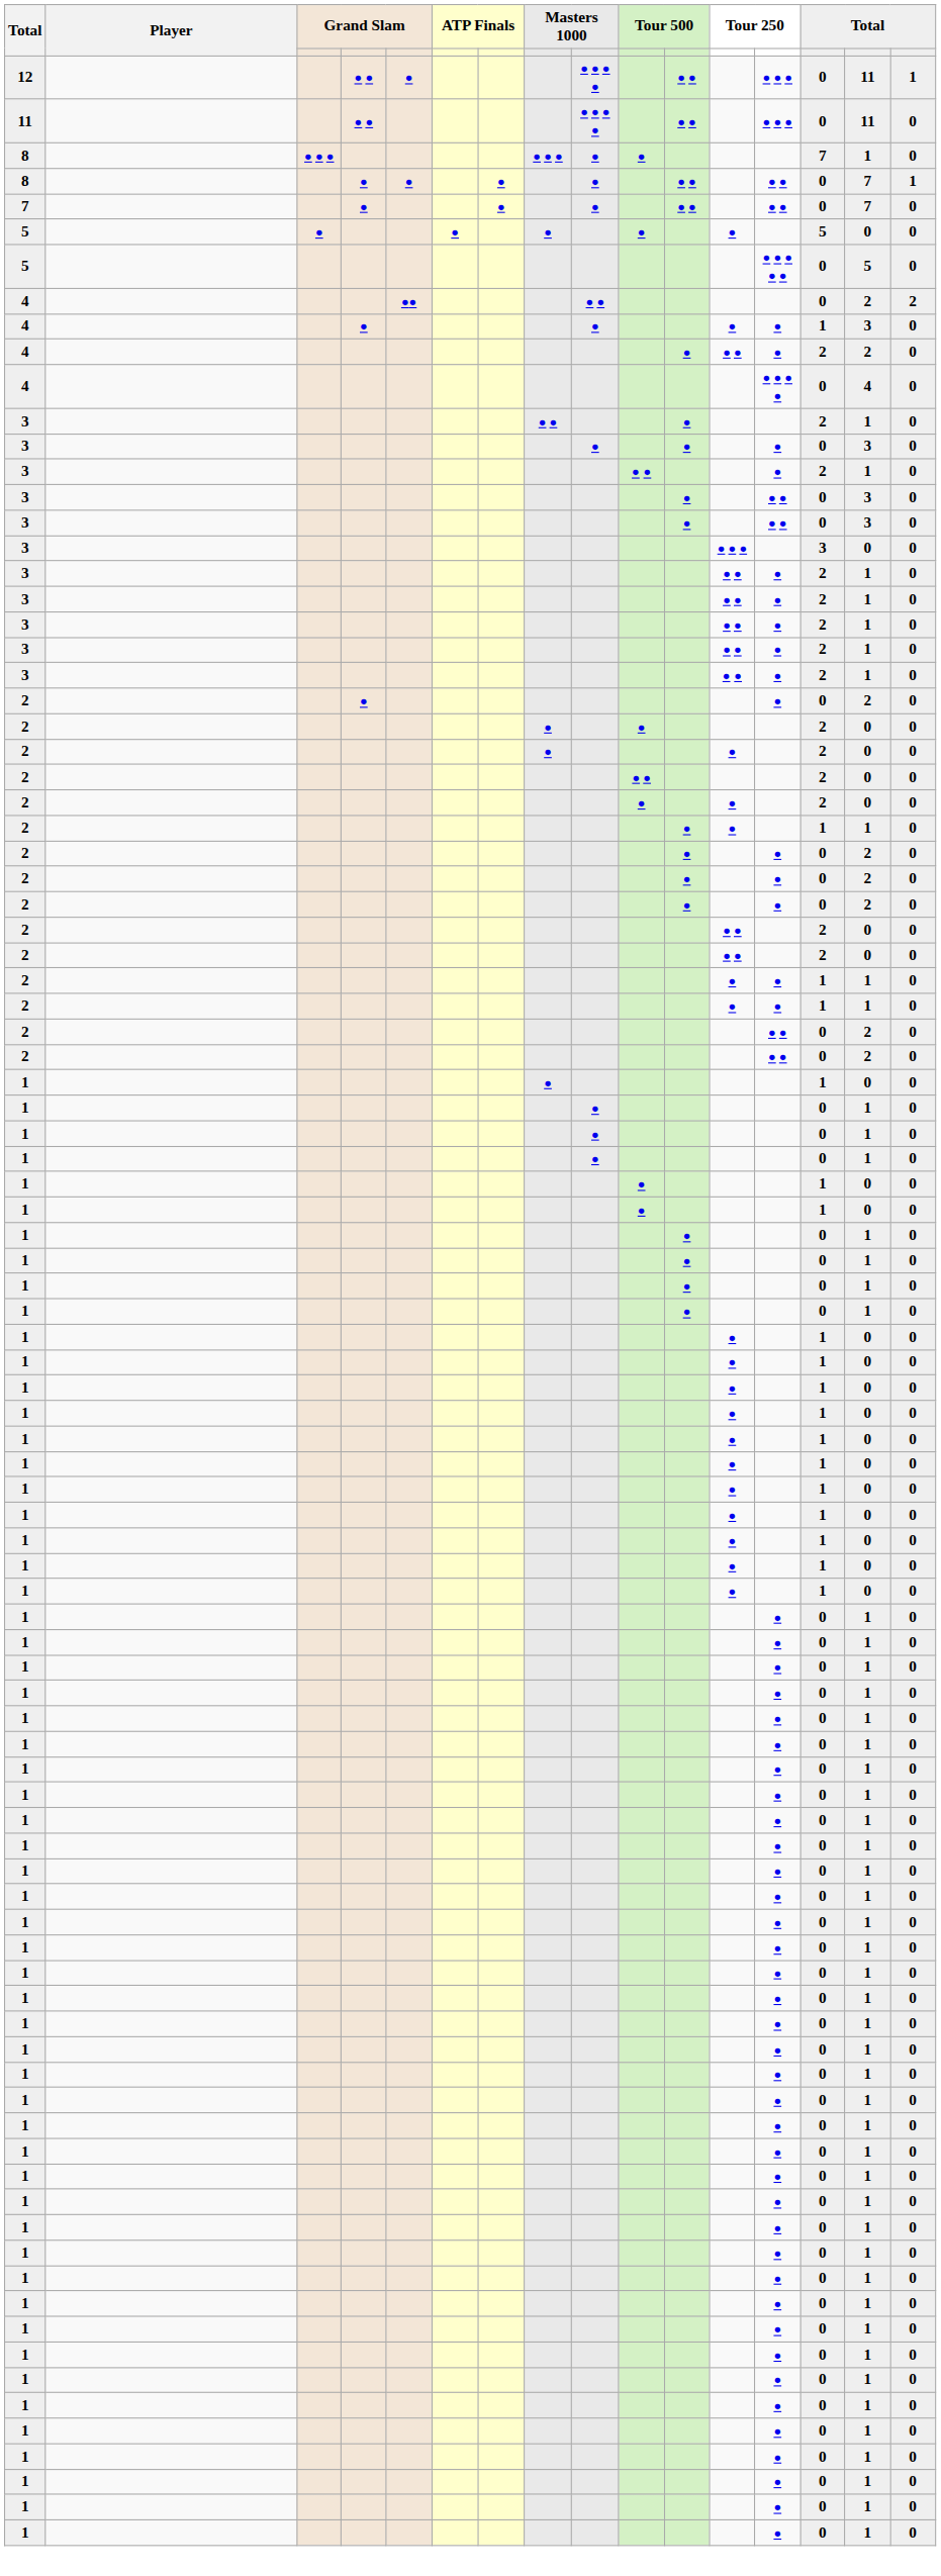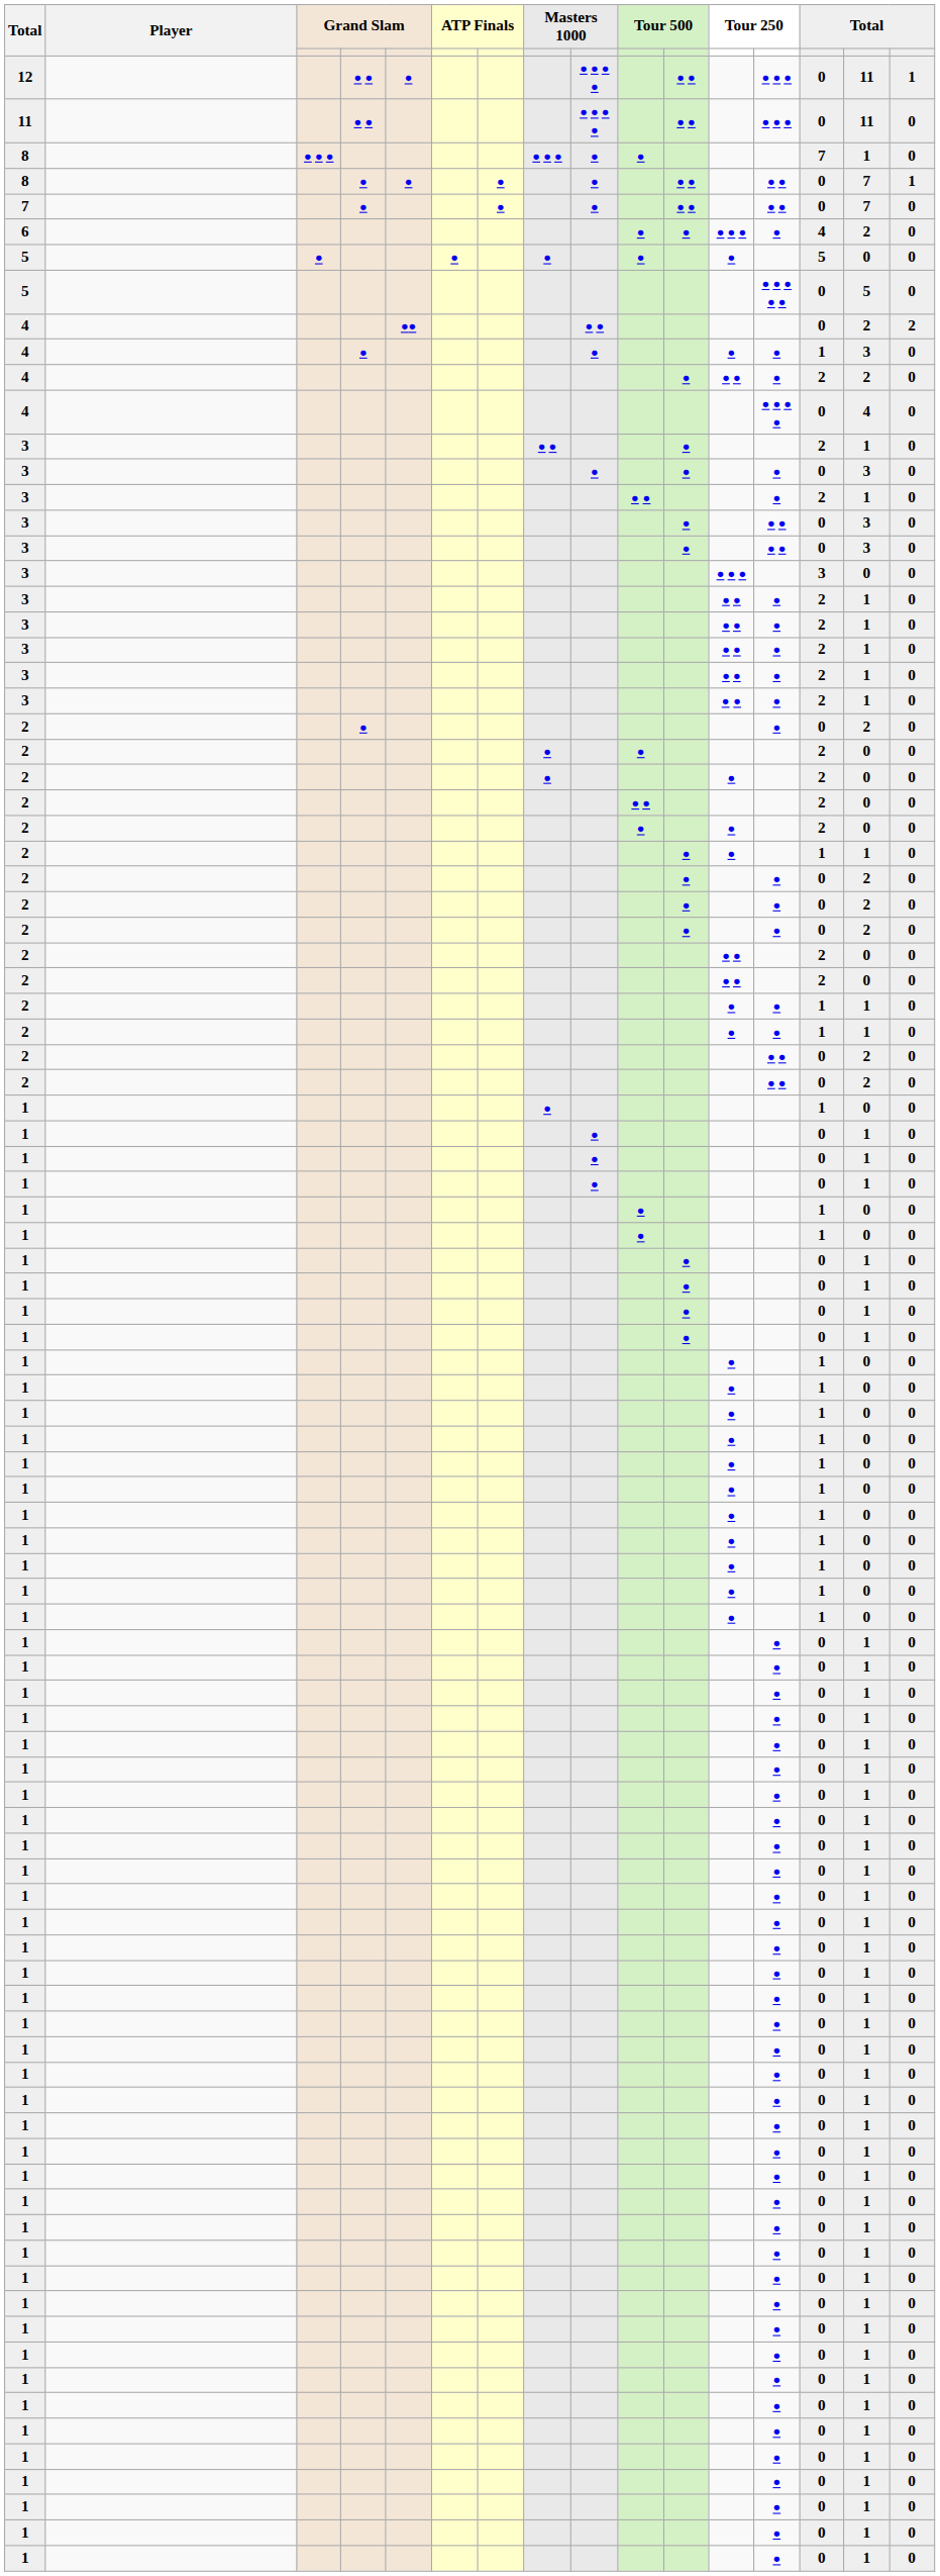+ row: 6 | ● | ● | ● ● ● | ● | 4 | 2 | 0
